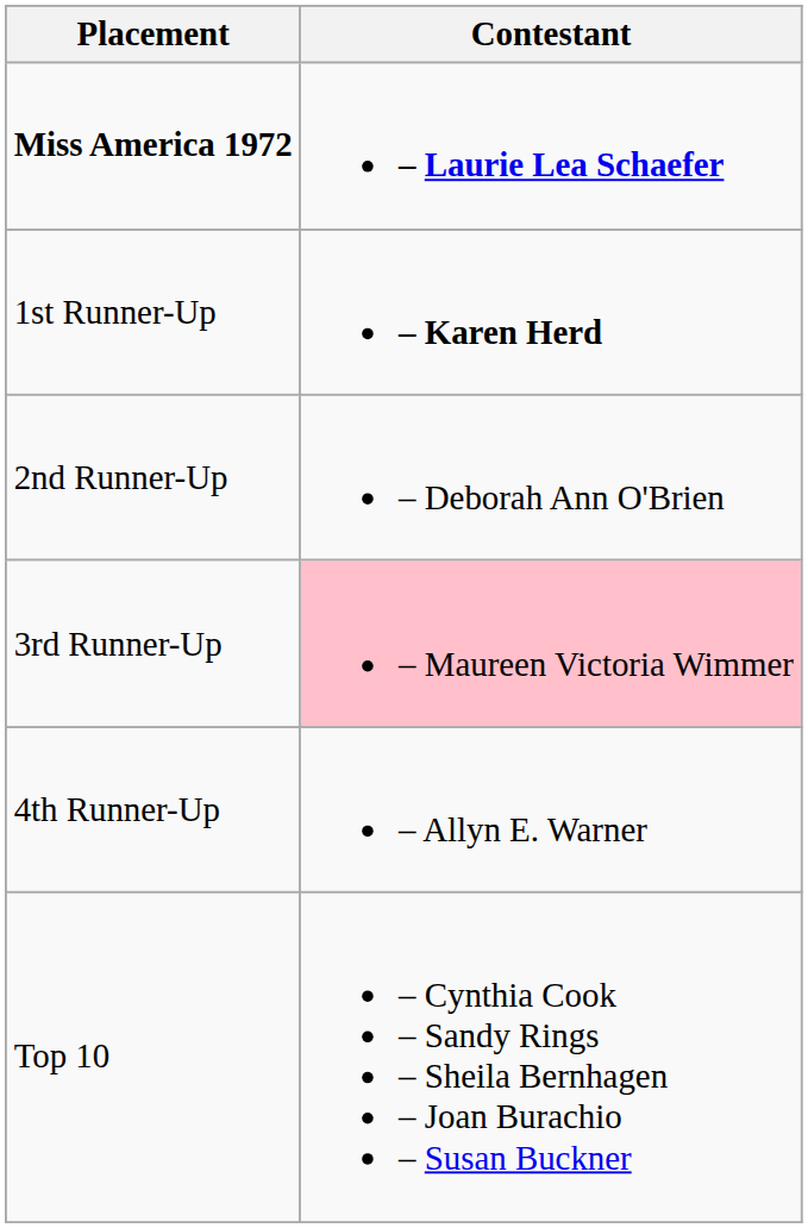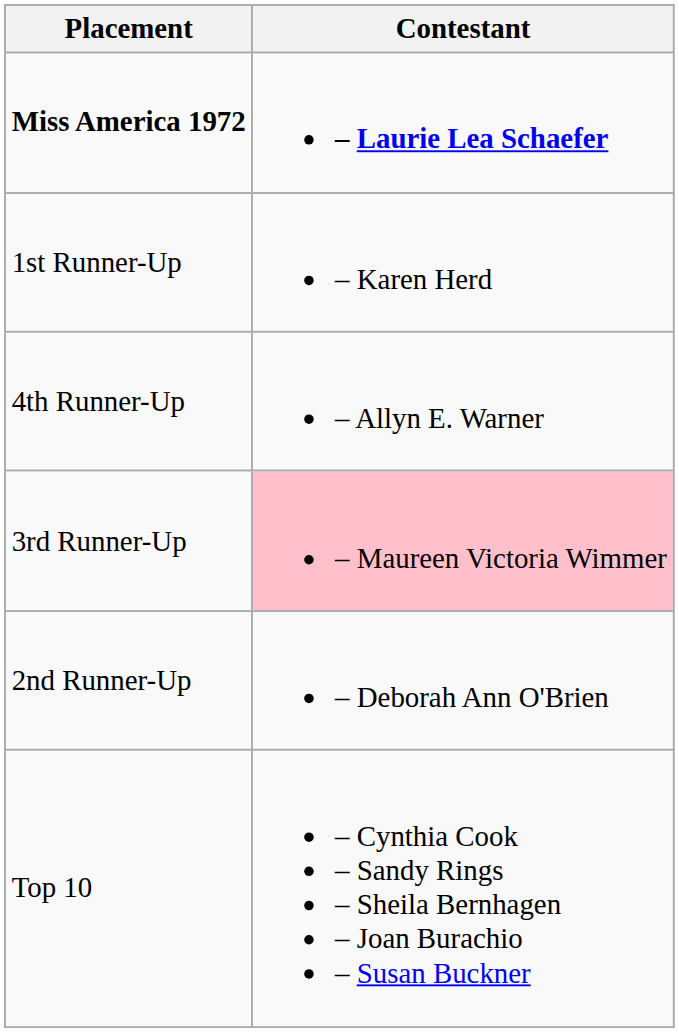1st Runner-Up | Contestant: bold -> normal
rows swapped: 2nd Runner-Up <-> 4th Runner-Up
